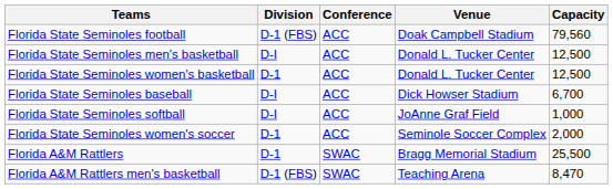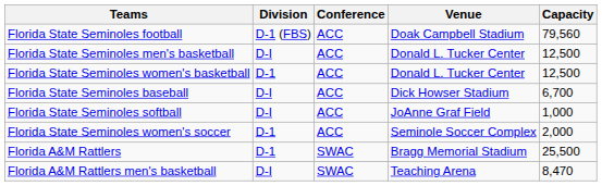Florida A&M Rattlers men's basketball | Division: D-1 (FBS) -> D-I
